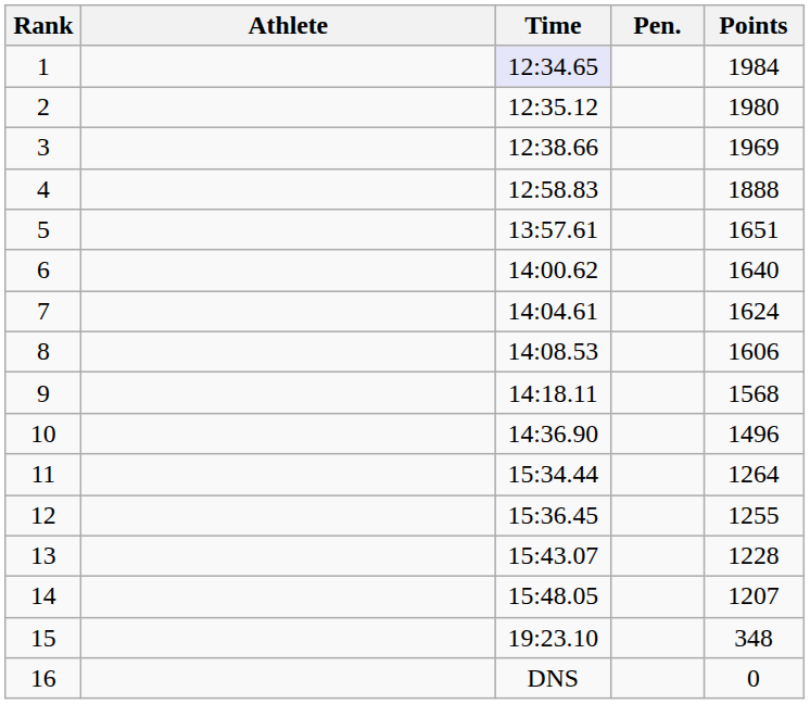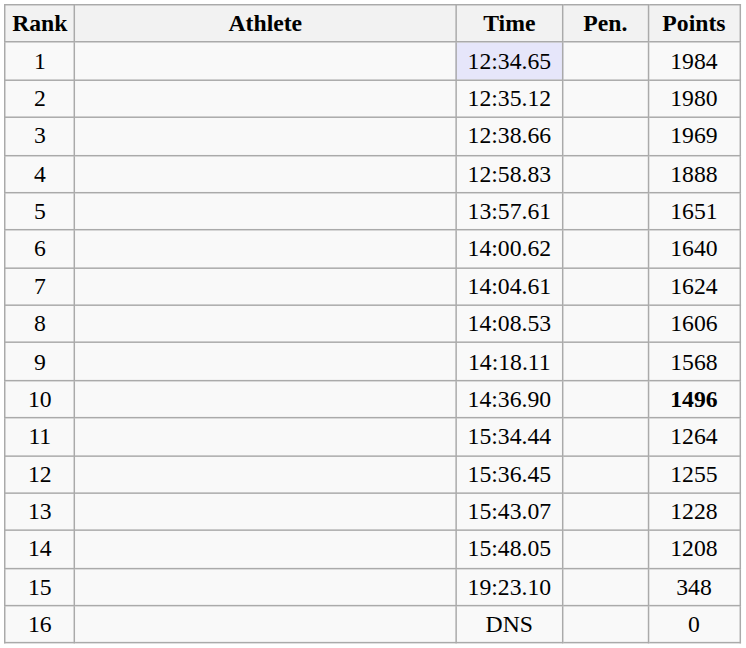10 | Points: normal -> bold
14 | Points: 1207 -> 1208
